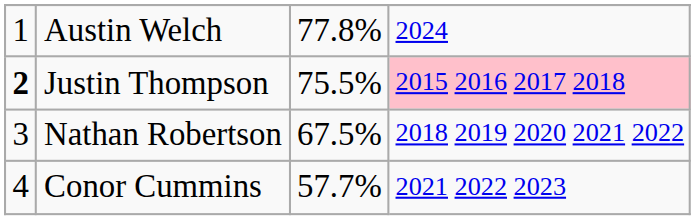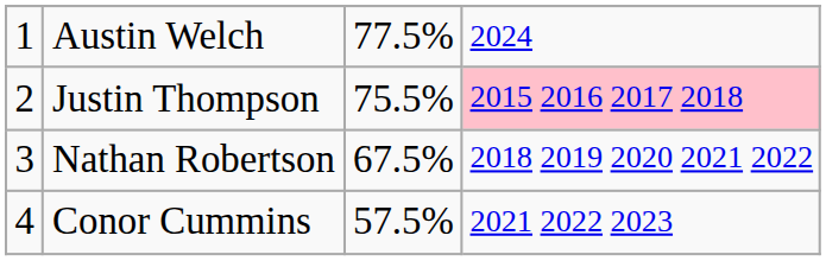Austin Welch | column 3: 77.8% -> 77.5%
Justin Thompson | column 1: bold -> normal
Conor Cummins | column 3: 57.7% -> 57.5%
